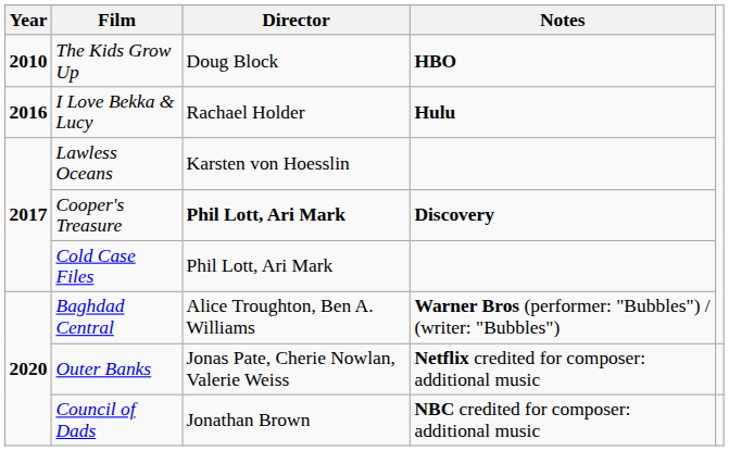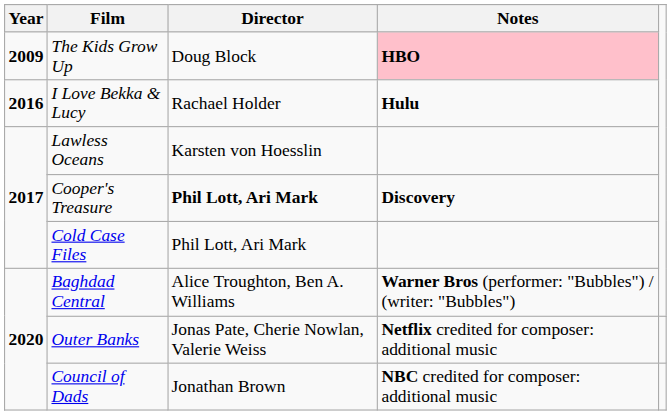The Kids Grow Up | Year: 2010 -> 2009
The Kids Grow Up | Notes: no background -> pink background
